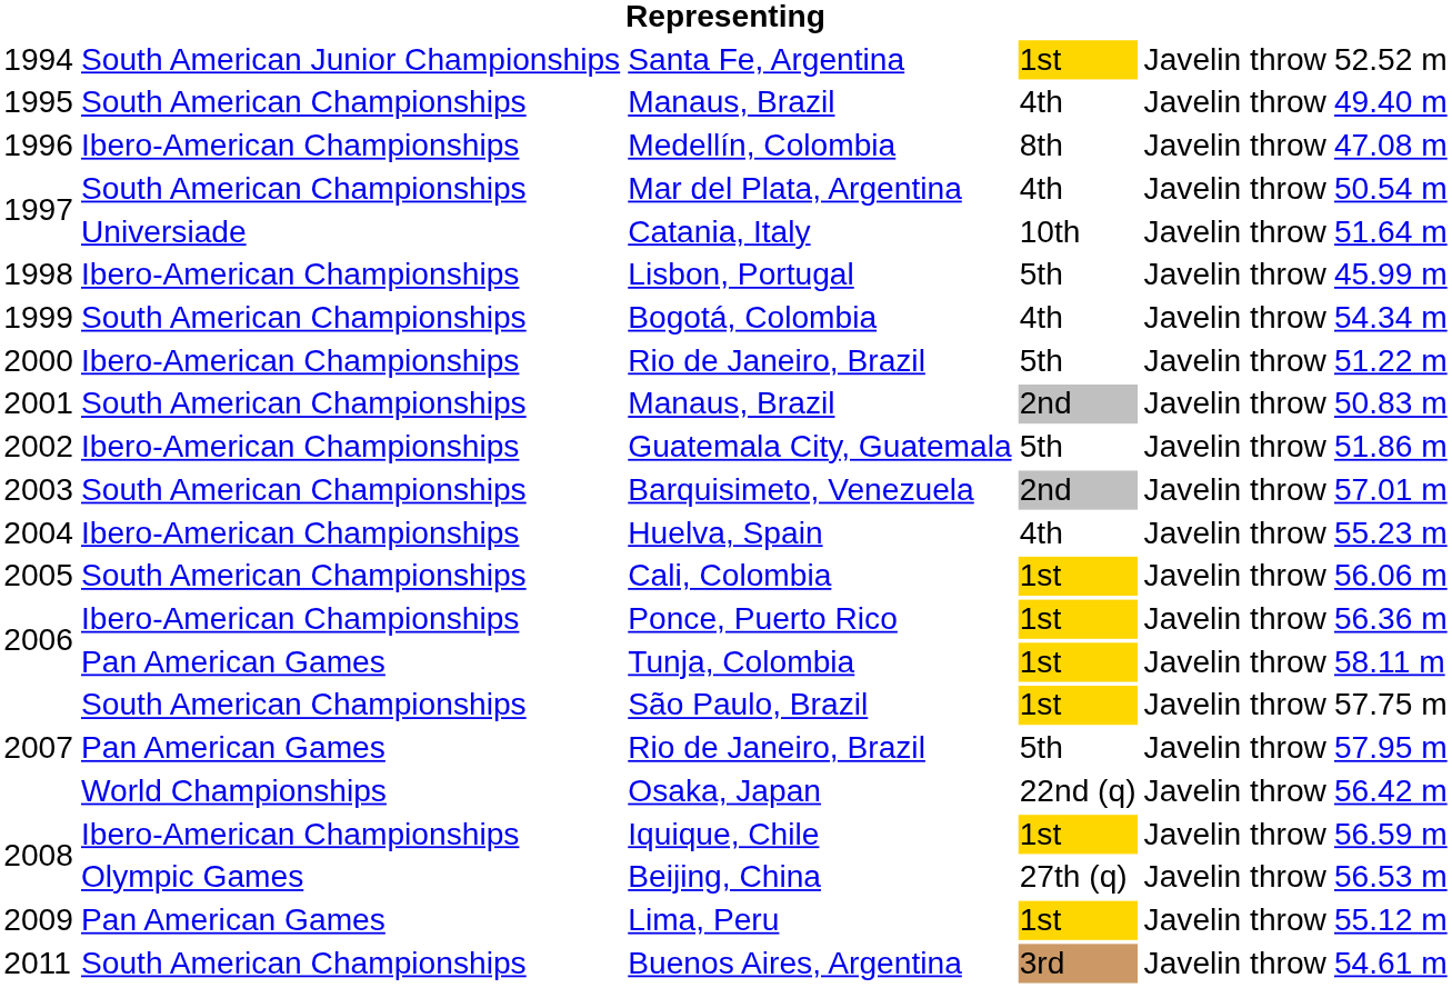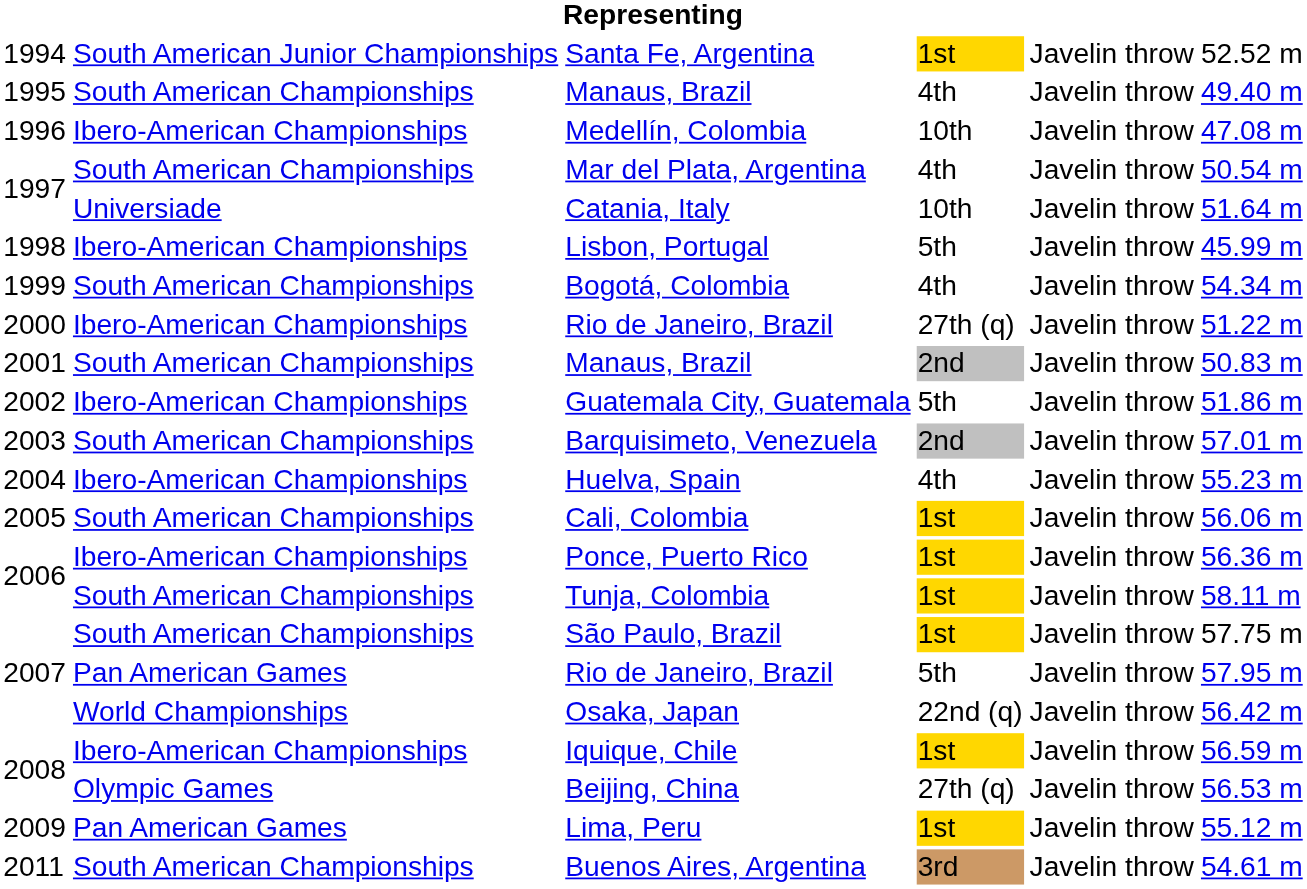Medellín, Colombia | column 4: 8th -> 10th
2000 / Rio de Janeiro, Brazil | column 4: 5th -> 27th (q)
Tunja, Colombia | column 2: Pan American Games -> South American Championships
